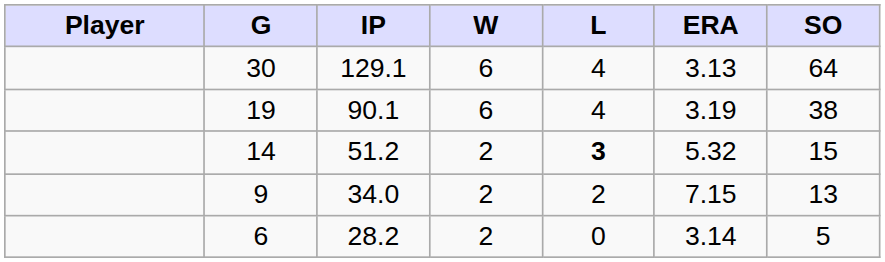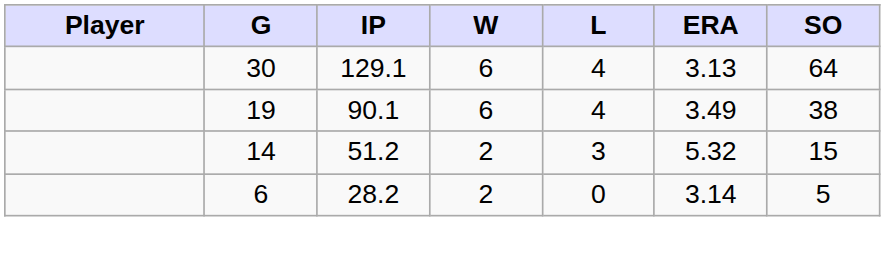19 | ERA: 3.19 -> 3.49
14 | L: bold -> normal
- row: 9 | 34.0 | 2 | 2 | 7.15 | 13
